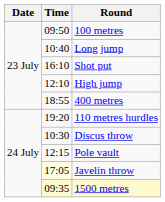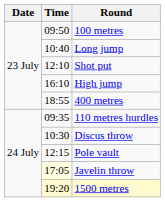Shot put | Time: 16:10 -> 12:10
High jump | Time: 12:10 -> 16:10
110 metres hurdles | Time: 19:20 -> 09:35
1500 metres | Time: 09:35 -> 19:20
